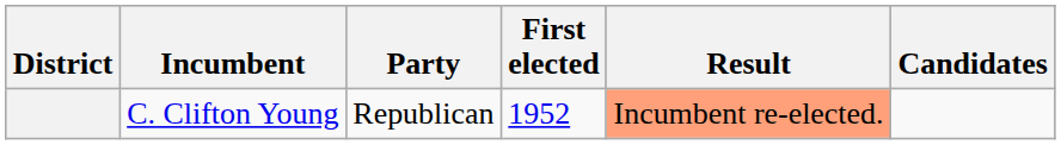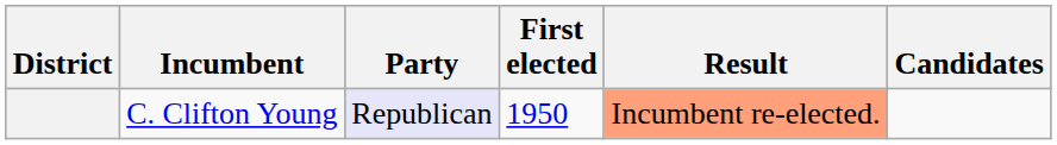C. Clifton Young | Party: no background -> lavender background
C. Clifton Young | First elected: 1952 -> 1950
